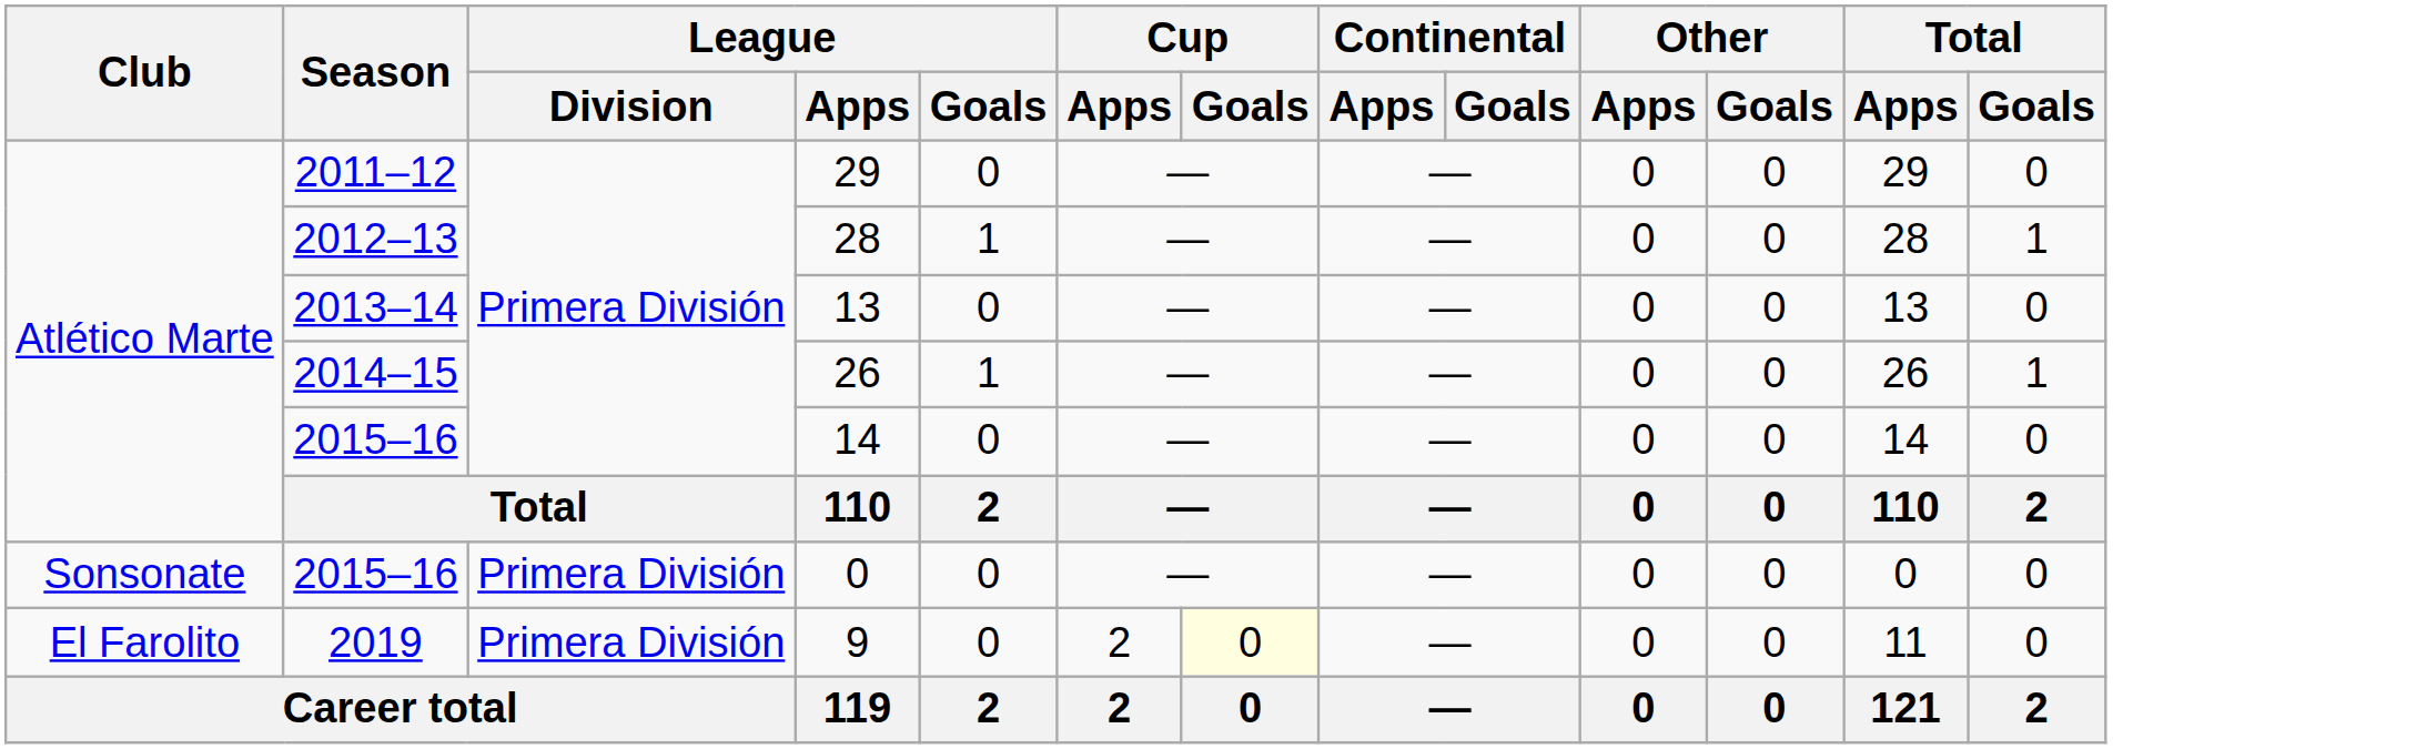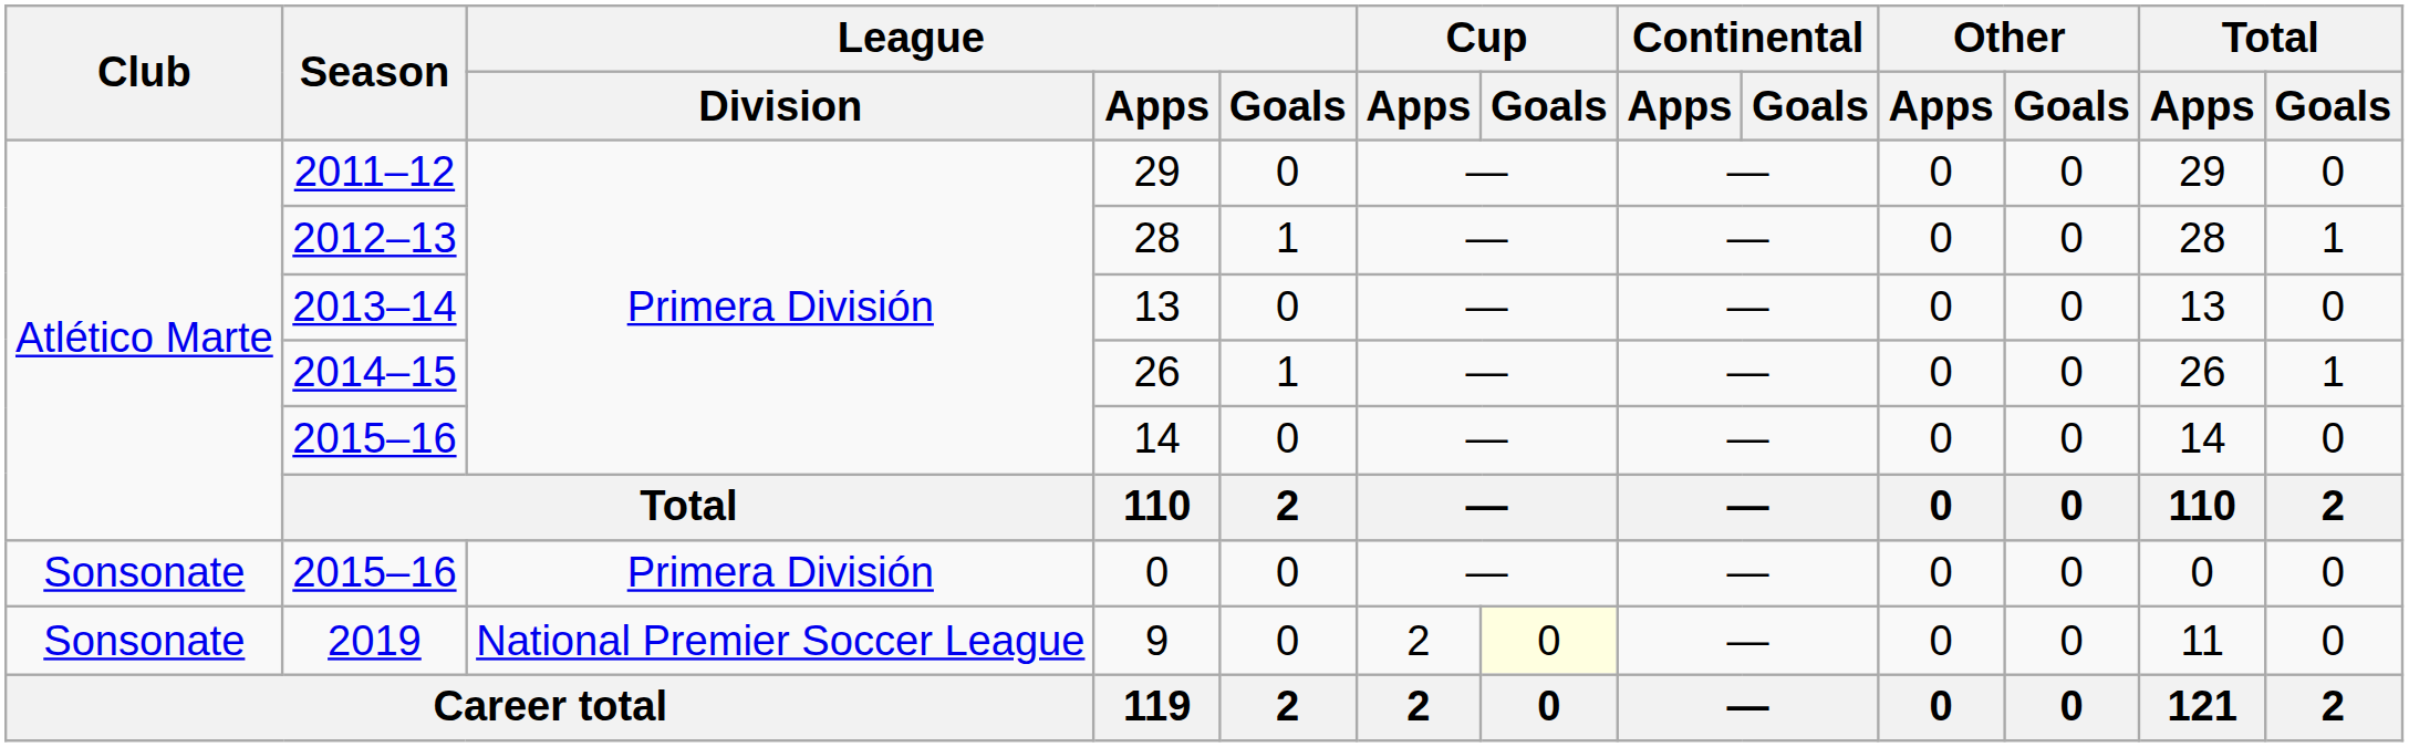9 | Club: El Farolito -> Sonsonate
9 | League / Division: Primera División -> National Premier Soccer League
